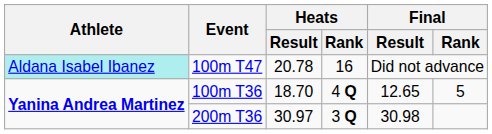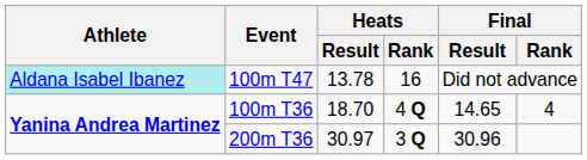100m T47 | Heats / Result: 20.78 -> 13.78
100m T36 | Final / Result: 12.65 -> 14.65
100m T36 | Final / Rank: 5 -> 4
200m T36 | Final / Result: 30.98 -> 30.96
